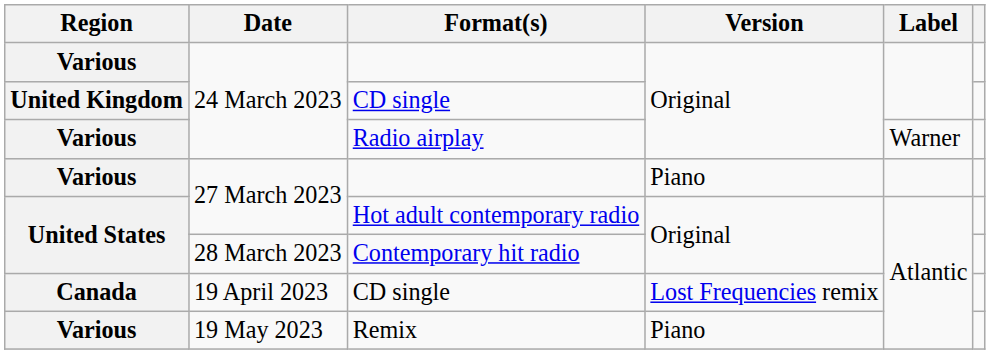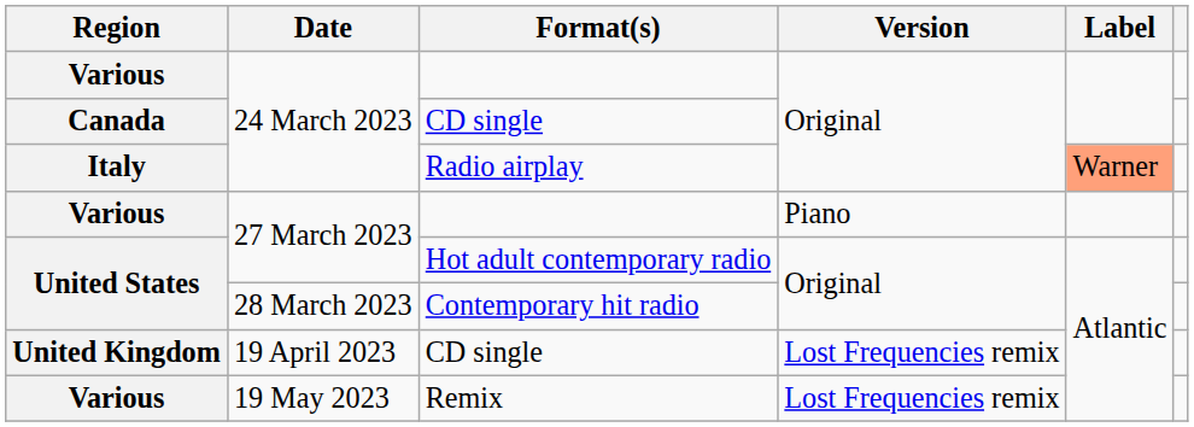24 March 2023 / CD single | Region: United Kingdom -> Canada
Radio airplay | Region: Various -> Italy
Radio airplay | Label: no background -> lightsalmon background
19 April 2023 / CD single | Region: Canada -> United Kingdom
Remix | Version: Piano -> Lost Frequencies remix
